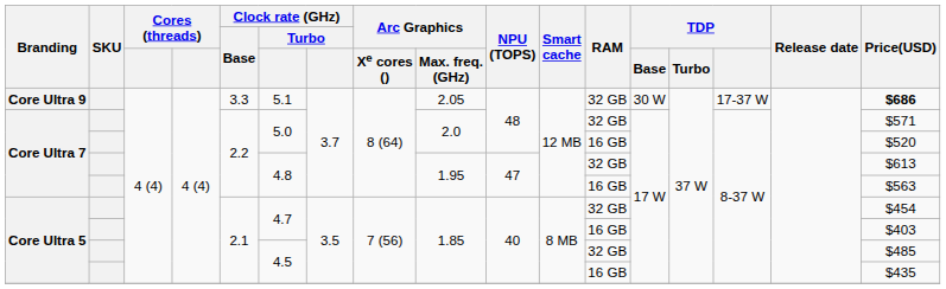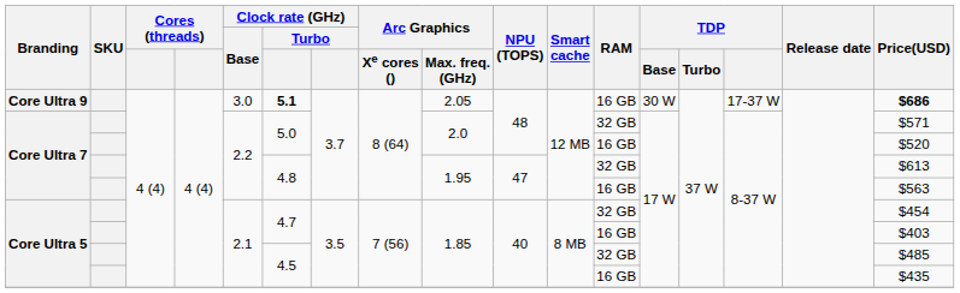Core Ultra 9 | Clock rate (GHz) / Base: 3.3 -> 3.0
Core Ultra 9 | column 6: normal -> bold
Core Ultra 9 | RAM: 32 GB -> 16 GB
